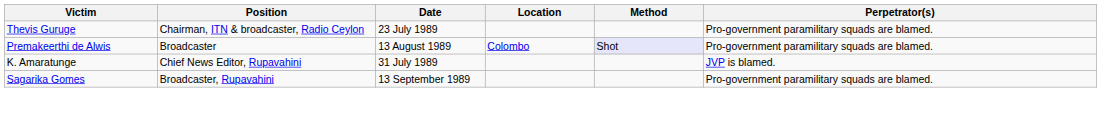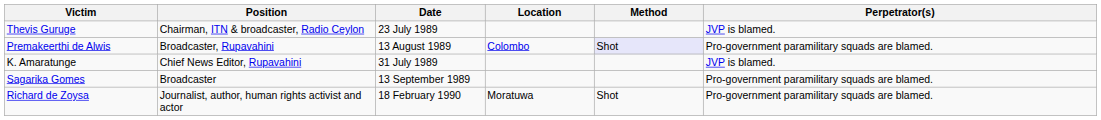Thevis Guruge | Perpetrator(s): Pro-government paramilitary squads are blamed. -> JVP is blamed.
Premakeerthi de Alwis | Position: Broadcaster -> Broadcaster, Rupavahini
Sagarika Gomes | Position: Broadcaster, Rupavahini -> Broadcaster
+ row: Richard de Zoysa | Journalist, author, human rights activist and actor | 18 February 1990 | Moratuwa | Shot | Pro-government paramilitary squads are blamed.
